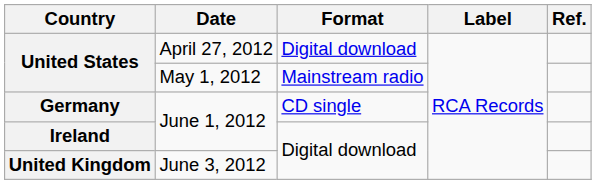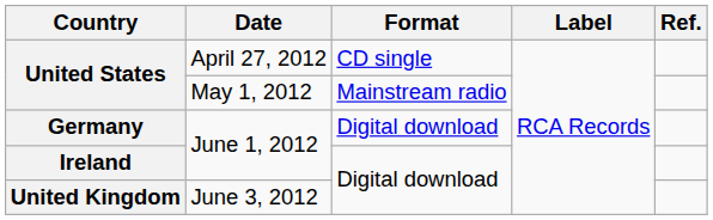United States / April 27, 2012 | Format: Digital download -> CD single
Germany | Format: CD single -> Digital download
